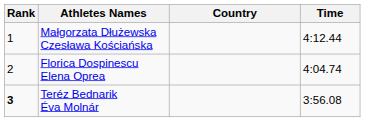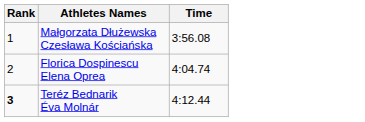- column: Country
Małgorzata Dłużewska Czesława Kościańska | Time: 4:12.44 -> 3:56.08
Teréz Bednarik Éva Molnár | Time: 3:56.08 -> 4:12.44
